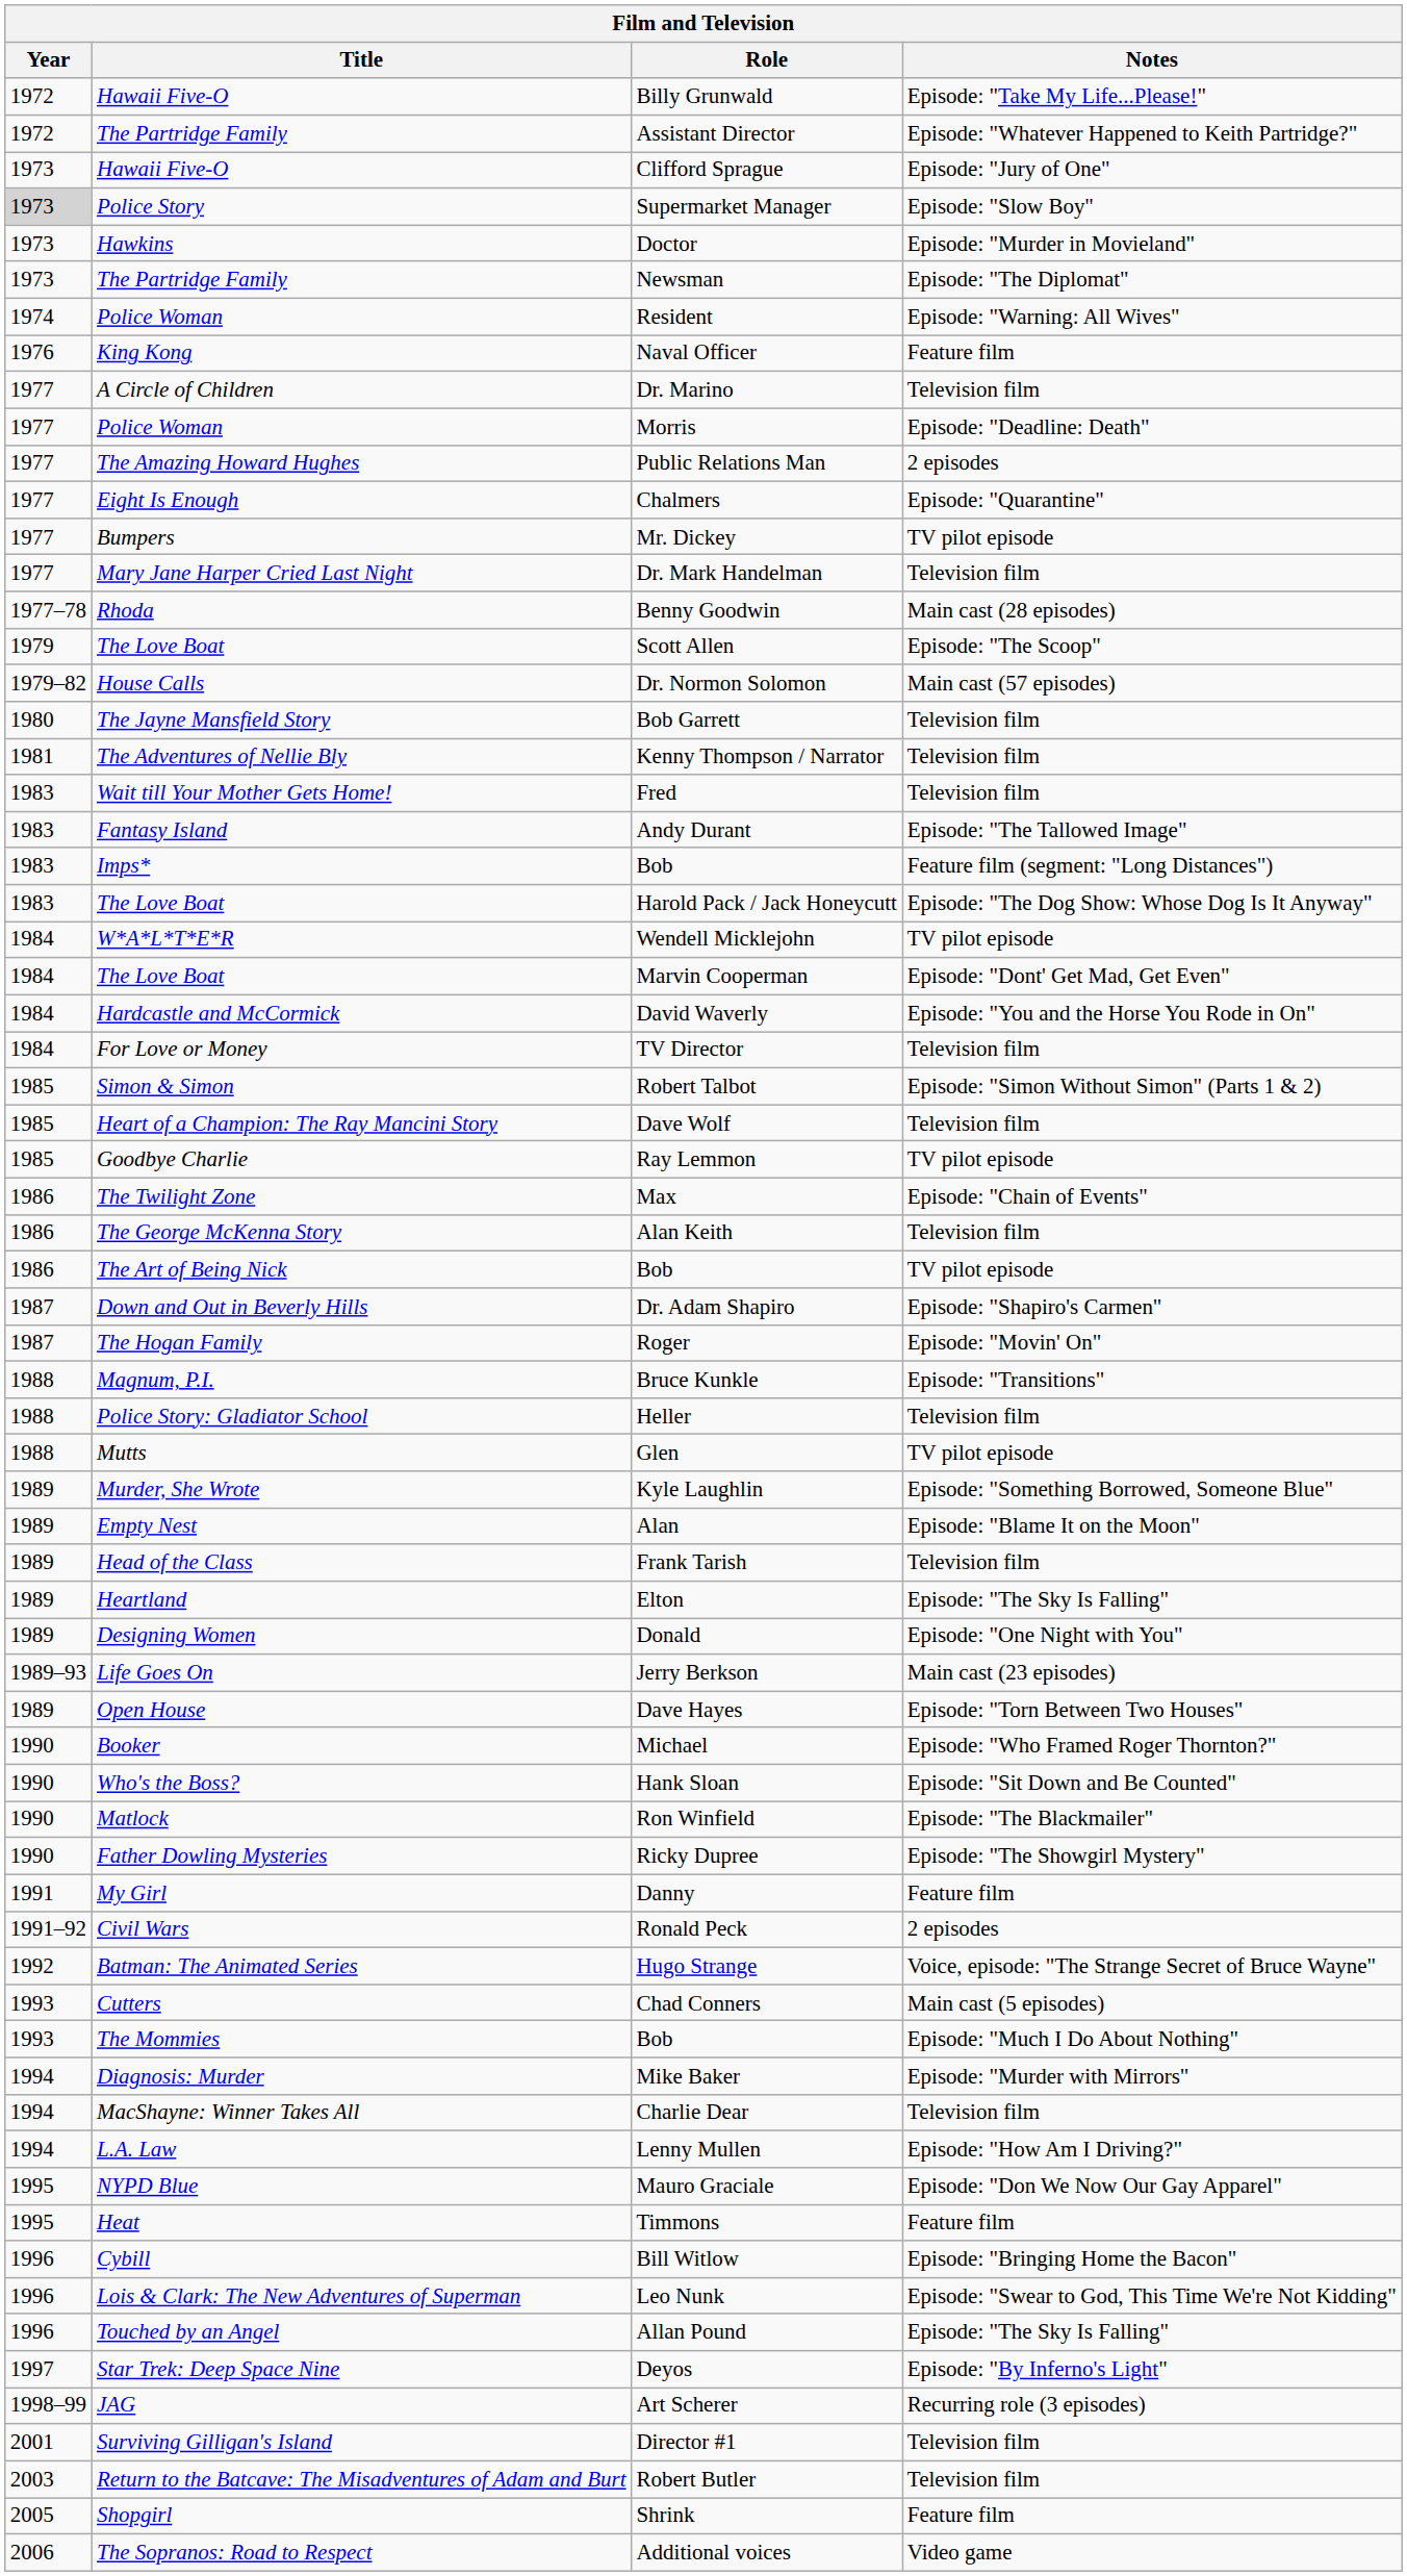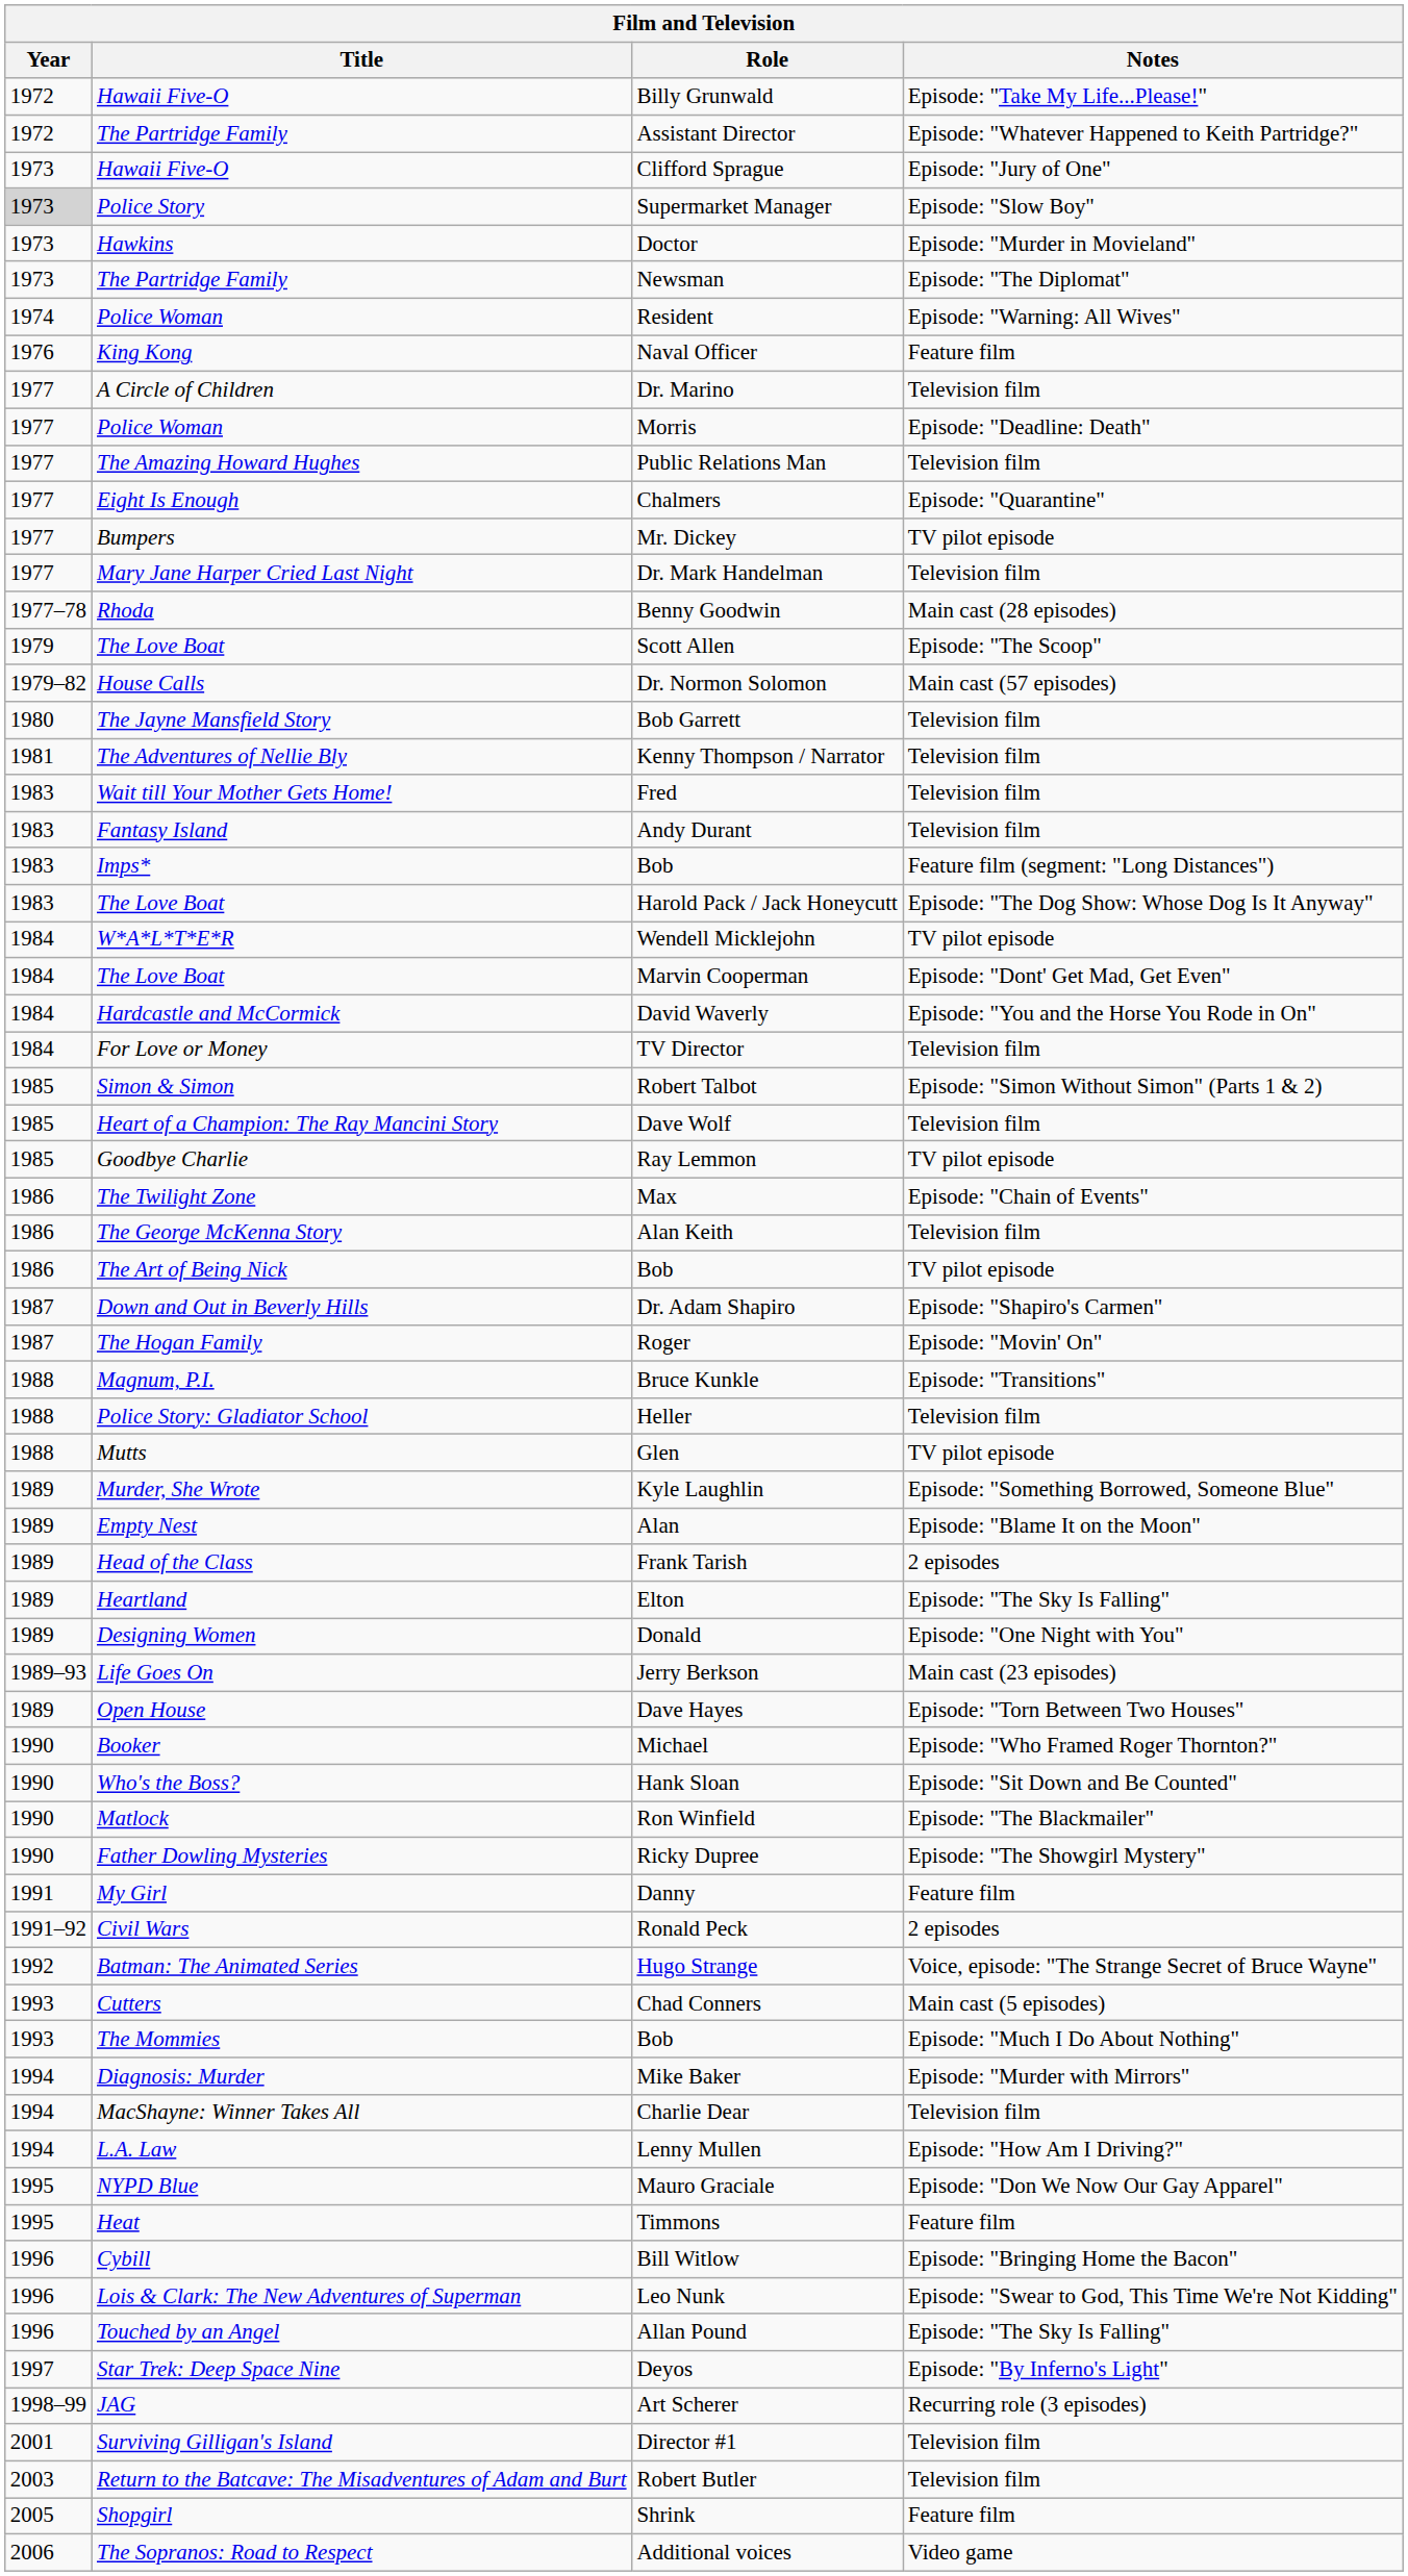Public Relations Man | Notes: 2 episodes -> Television film
Andy Durant | Notes: Episode: "The Tallowed Image" -> Television film
Frank Tarish | Notes: Television film -> 2 episodes
